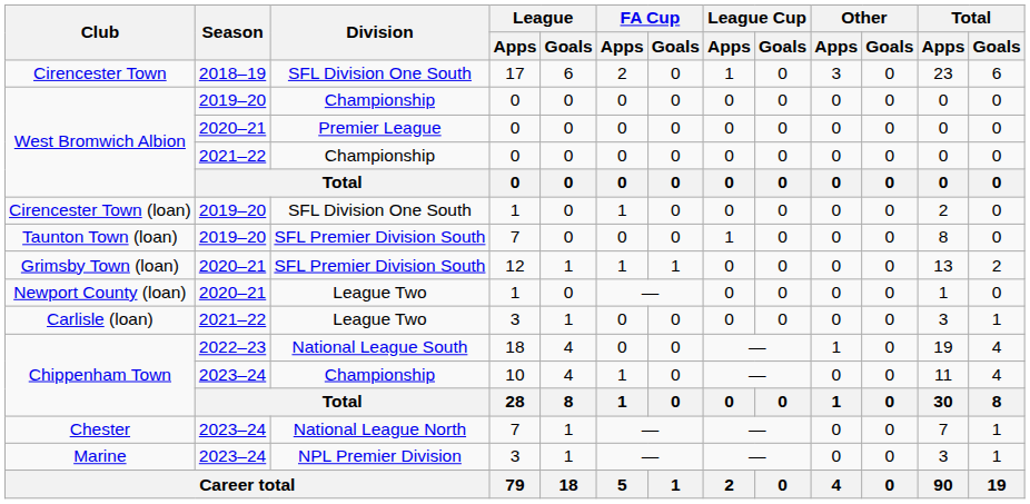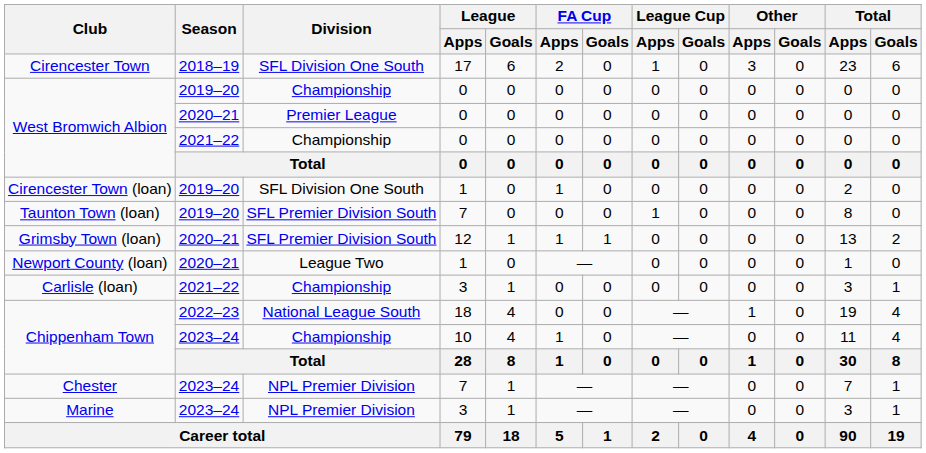Carlisle (loan) | Division: League Two -> Championship
Chester | Division: National League North -> NPL Premier Division
